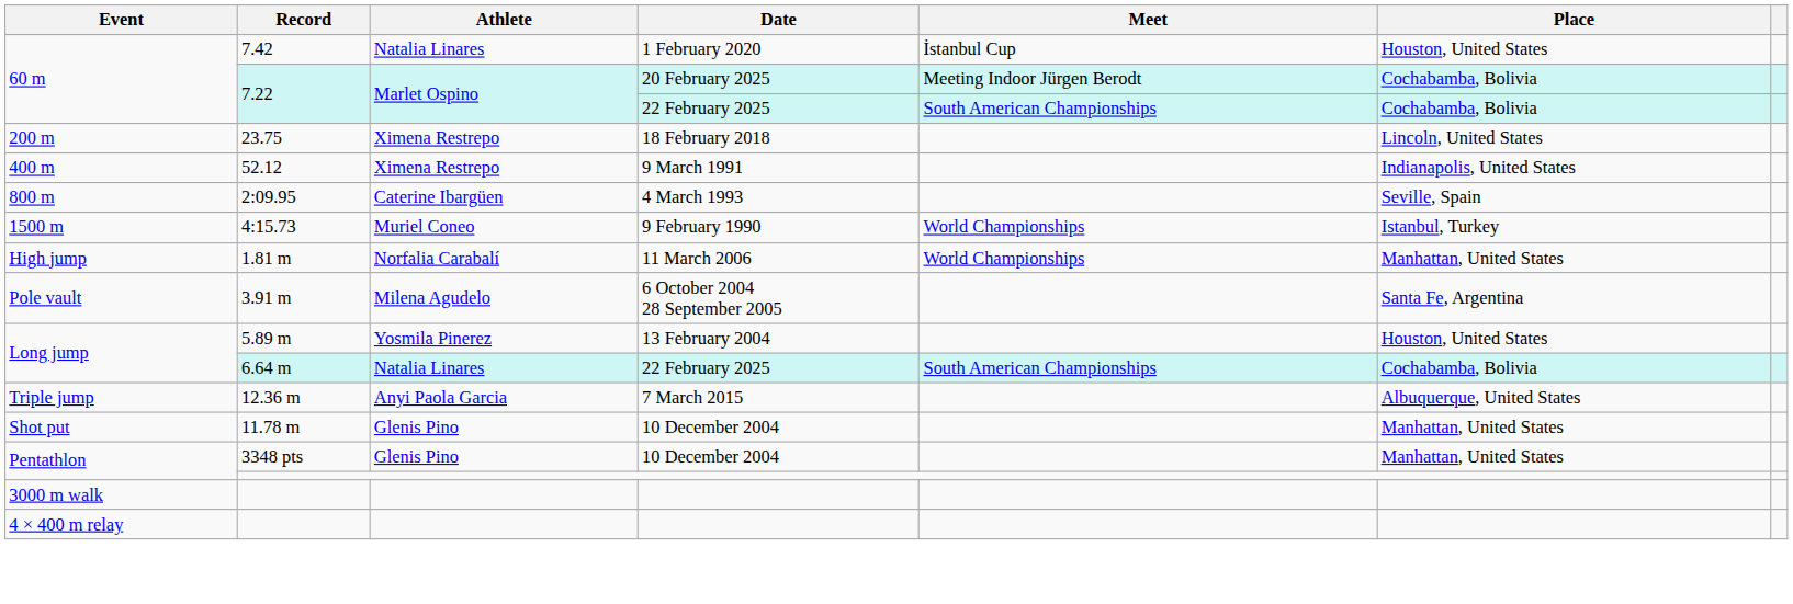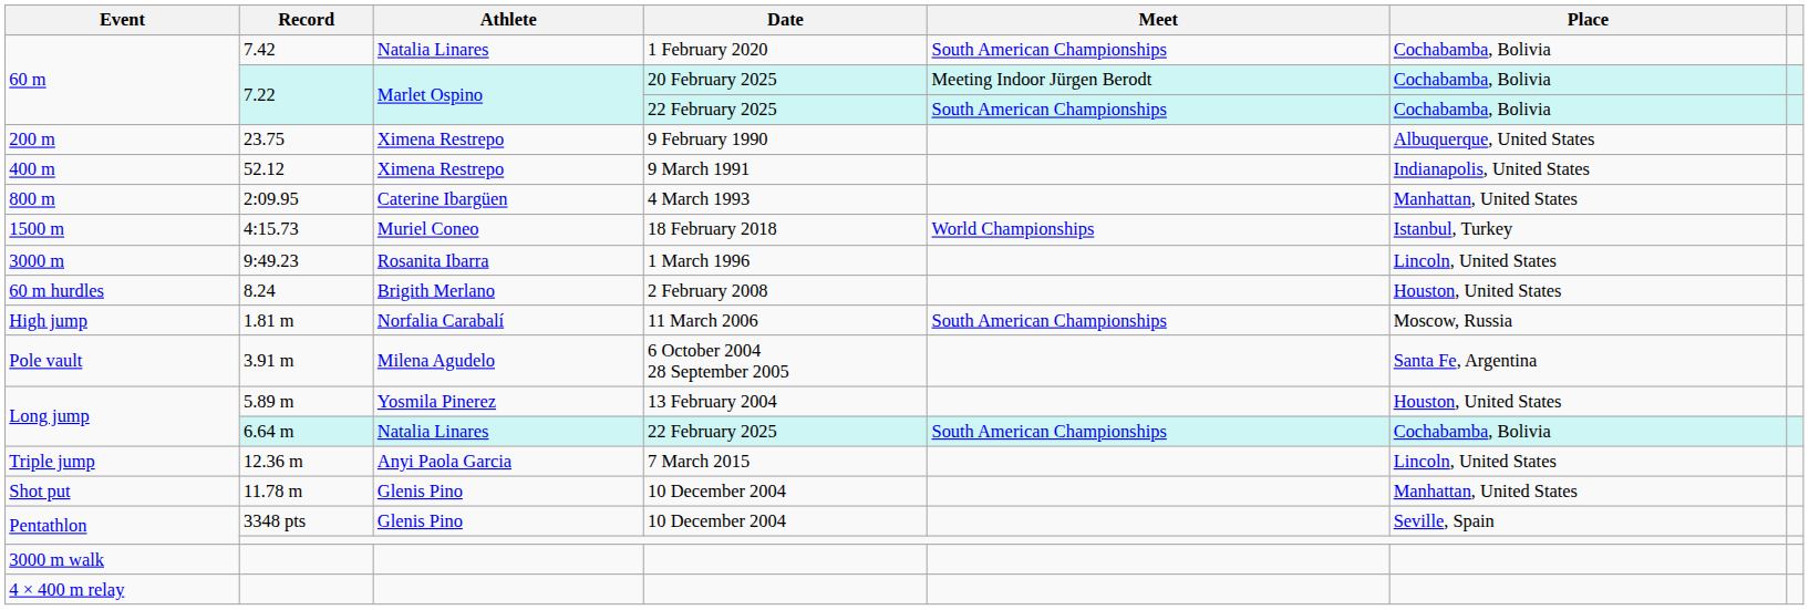7.42 | Meet: İstanbul Cup -> South American Championships
7.42 | Place: Houston, United States -> Cochabamba, Bolivia
23.75 | Date: 18 February 2018 -> 9 February 1990
23.75 | Place: Lincoln, United States -> Albuquerque, United States
2:09.95 | Place: Seville, Spain -> Manhattan, United States
4:15.73 | Date: 9 February 1990 -> 18 February 2018
+ row: 3000 m | 9:49.23 | Rosanita Ibarra | 1 March 1996 | Lincoln, United States
+ row: 60 m hurdles | 8.24 | Brigith Merlano | 2 February 2008 | Houston, United States
1.81 m | Meet: World Championships -> South American Championships
1.81 m | Place: Manhattan, United States -> Moscow, Russia
12.36 m | Place: Albuquerque, United States -> Lincoln, United States
3348 pts | Place: Manhattan, United States -> Seville, Spain
